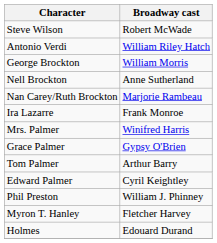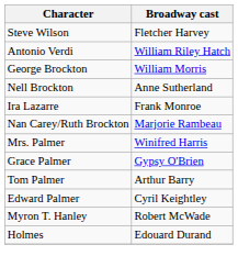Steve Wilson | Broadway cast: Robert McWade -> Fletcher Harvey
rows swapped: Nan Carey/Ruth Brockton <-> Ira Lazarre
- row: Phil Preston | William J. Phinney
Myron T. Hanley | Broadway cast: Fletcher Harvey -> Robert McWade
